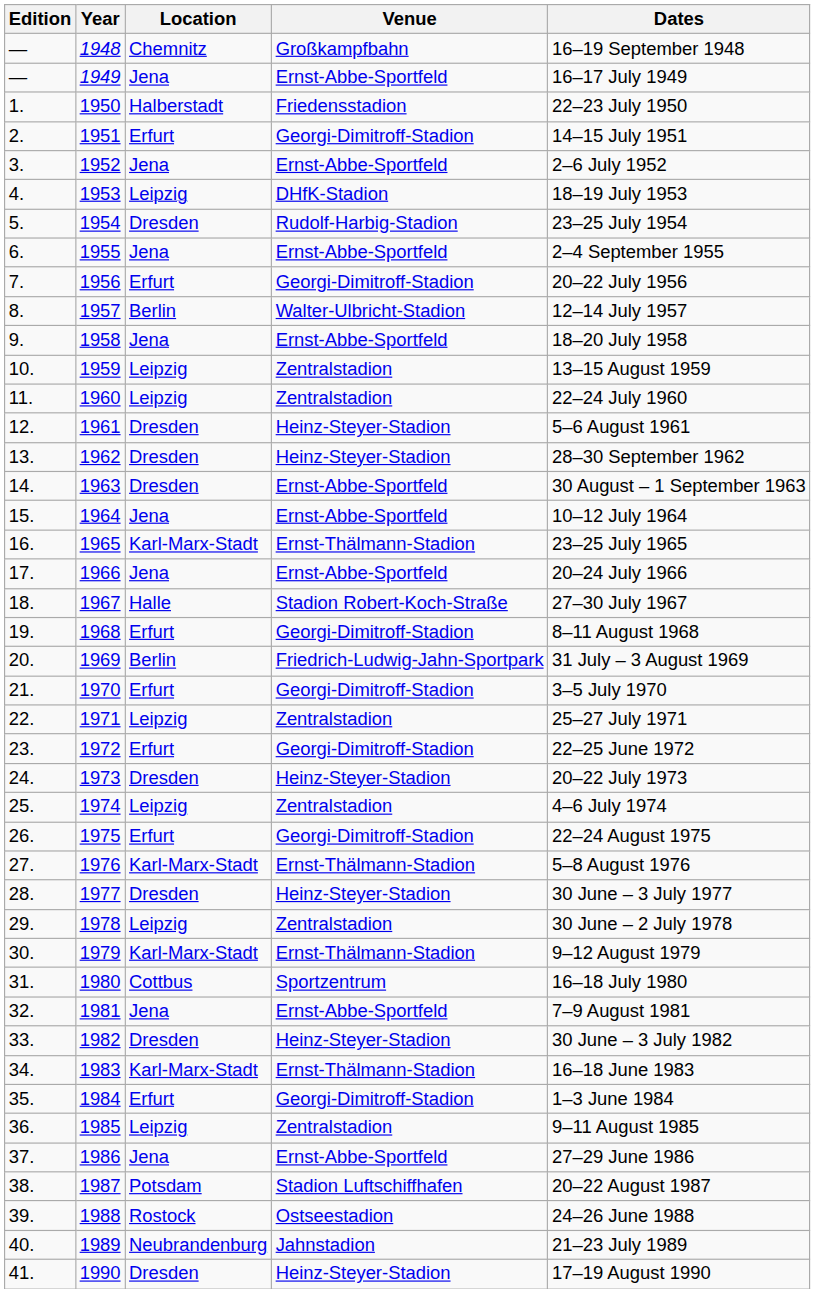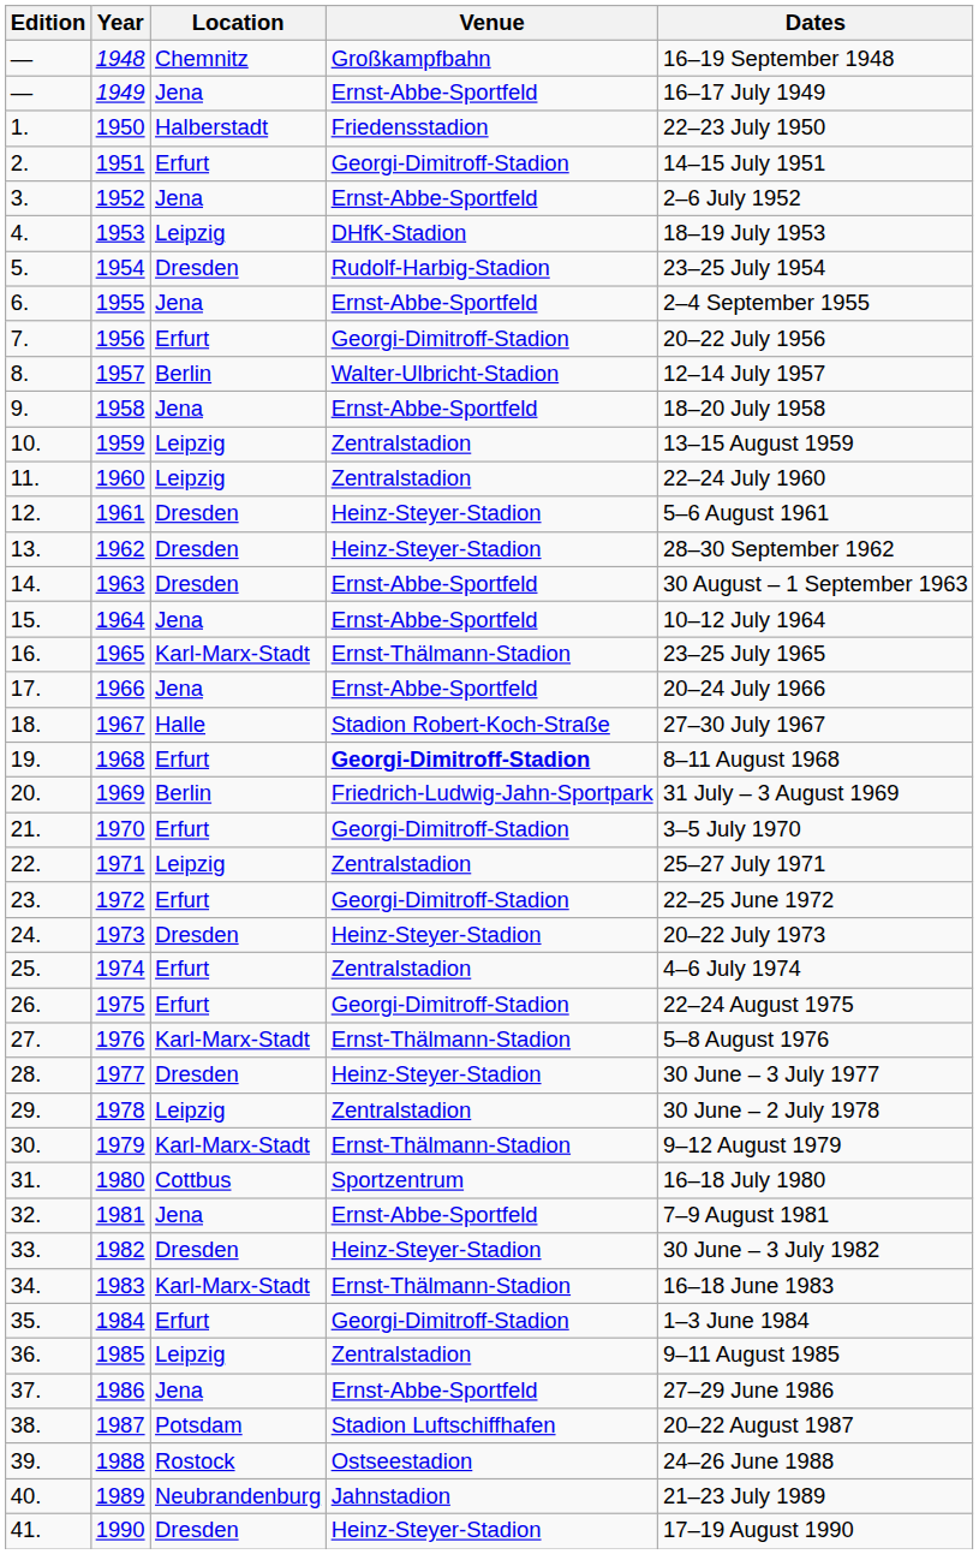1968 | Venue: normal -> bold
1974 | Location: Leipzig -> Erfurt
